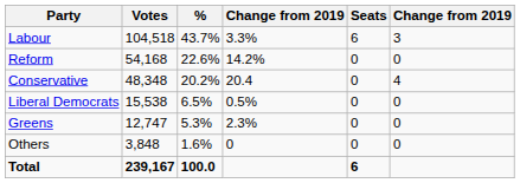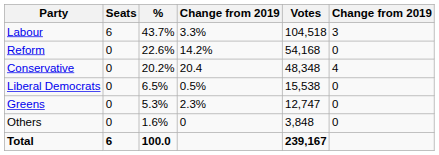columns swapped: Votes <-> Seats
